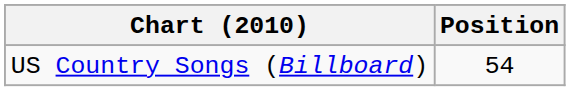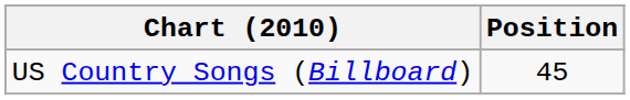US Country Songs (Billboard) | Position: 54 -> 45
